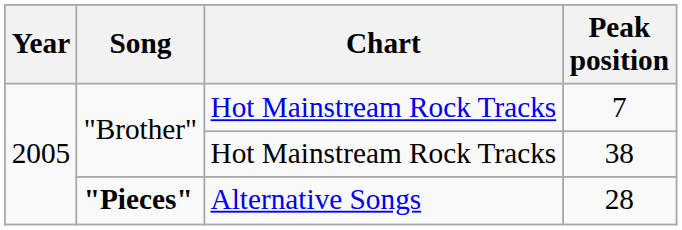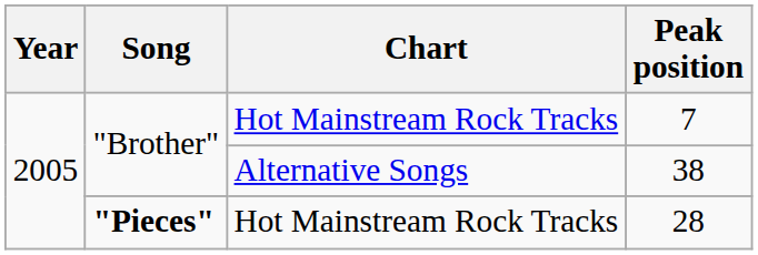38 | Chart: Hot Mainstream Rock Tracks -> Alternative Songs
28 | Chart: Alternative Songs -> Hot Mainstream Rock Tracks
